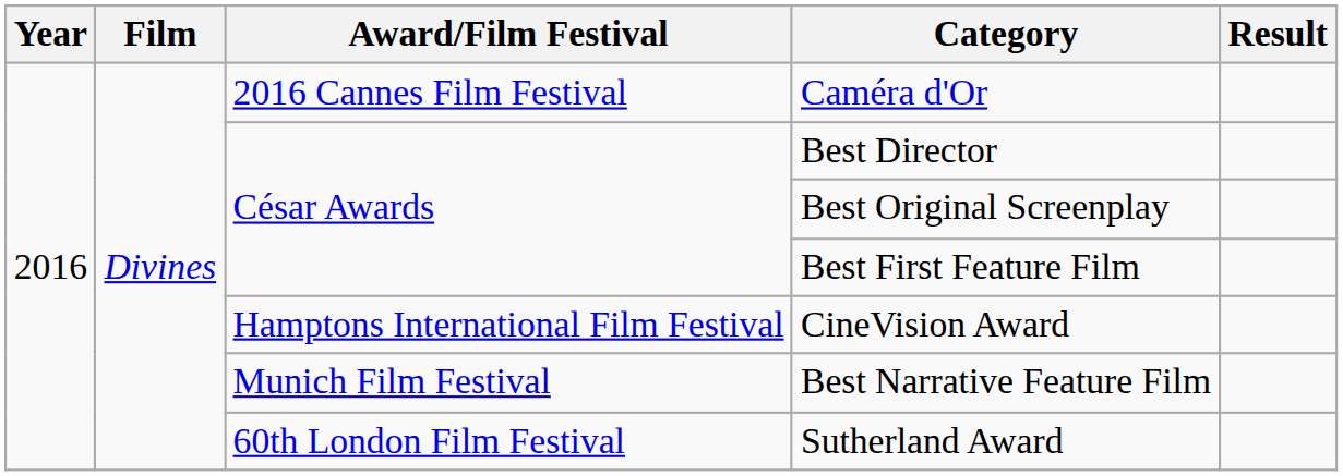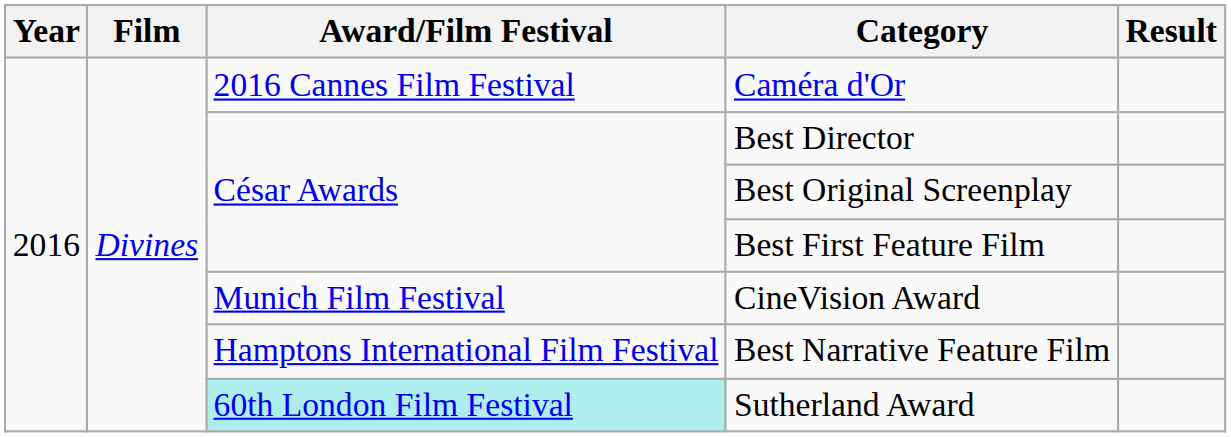CineVision Award | Award/Film Festival: Hamptons International Film Festival -> Munich Film Festival
Best Narrative Feature Film | Award/Film Festival: Munich Film Festival -> Hamptons International Film Festival
Sutherland Award | Award/Film Festival: no background -> paleturquoise background
